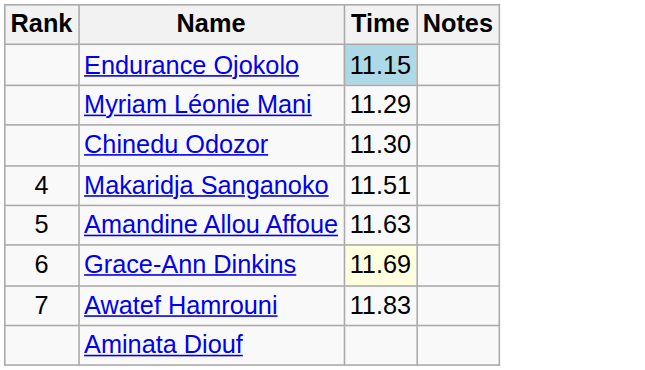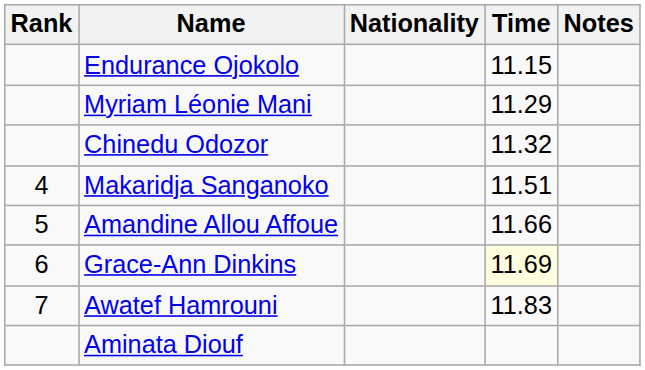+ column: Nationality
Endurance Ojokolo | Time: lightblue background -> no background
Chinedu Odozor | Time: 11.30 -> 11.32
Amandine Allou Affoue | Time: 11.63 -> 11.66
